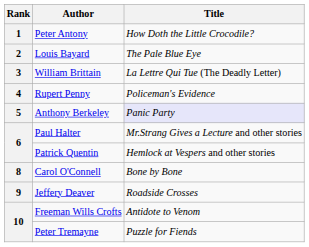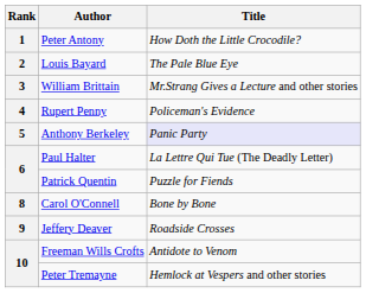William Brittain | Title: La Lettre Qui Tue (The Deadly Letter) -> Mr.Strang Gives a Lecture and other stories
Paul Halter | Title: Mr.Strang Gives a Lecture and other stories -> La Lettre Qui Tue (The Deadly Letter)
Patrick Quentin | Title: Hemlock at Vespers and other stories -> Puzzle for Fiends
Peter Tremayne | Title: Puzzle for Fiends -> Hemlock at Vespers and other stories
